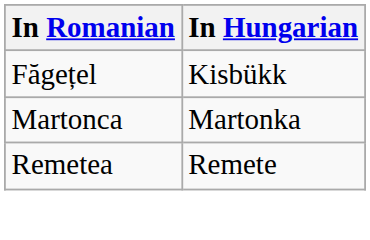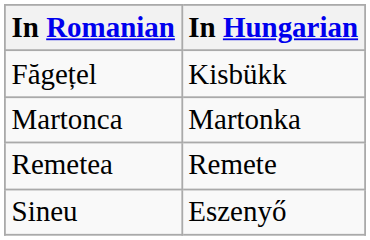+ row: Sineu | Eszenyő
